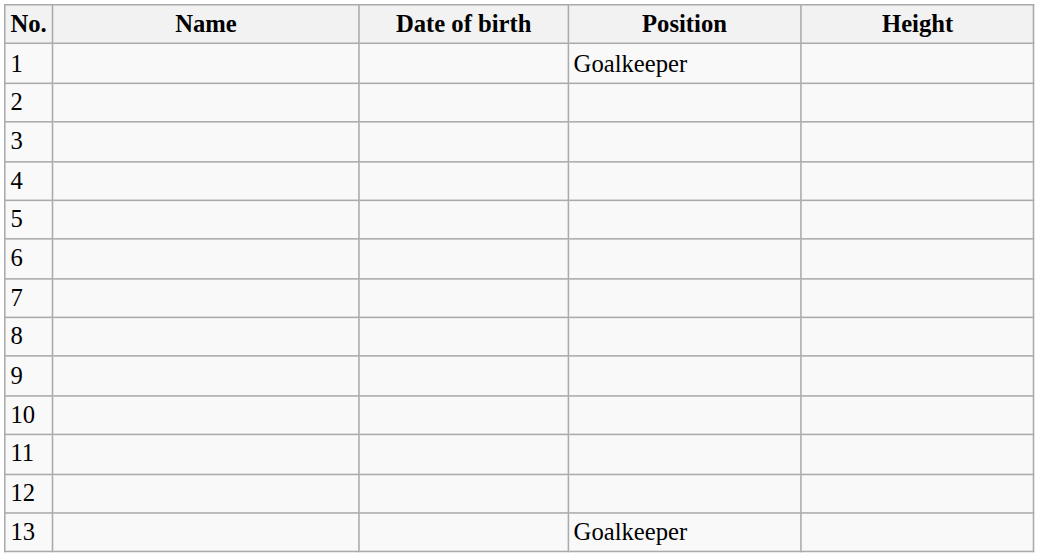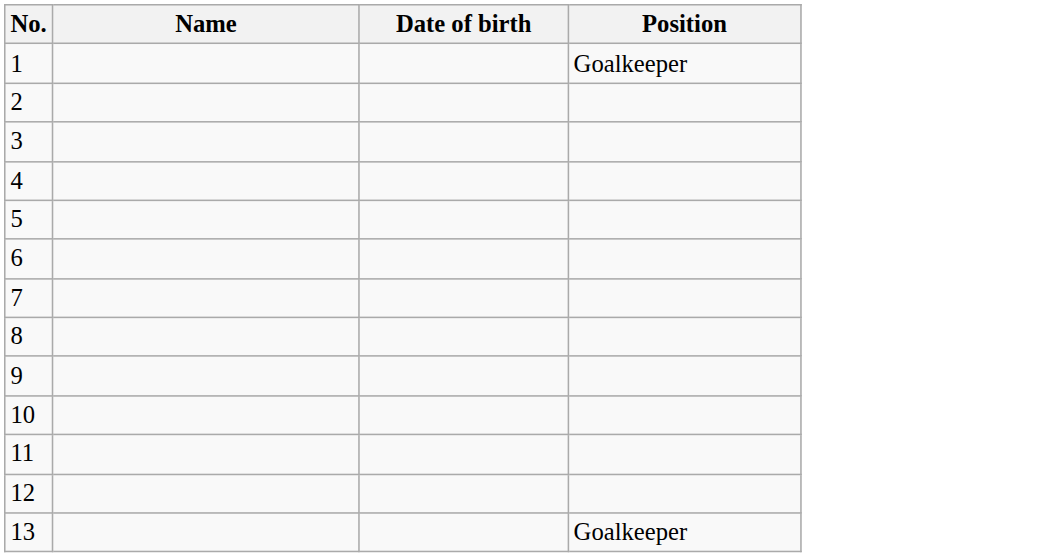- column: Height
